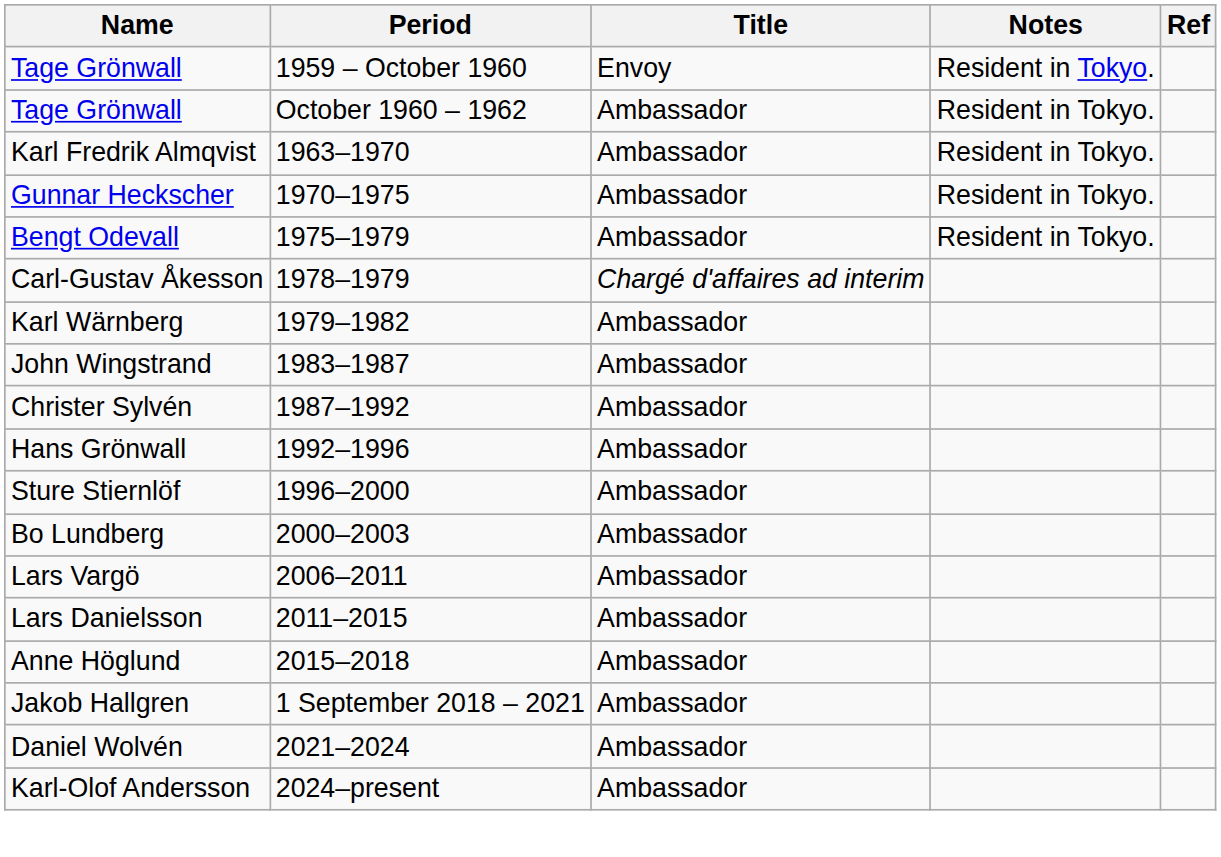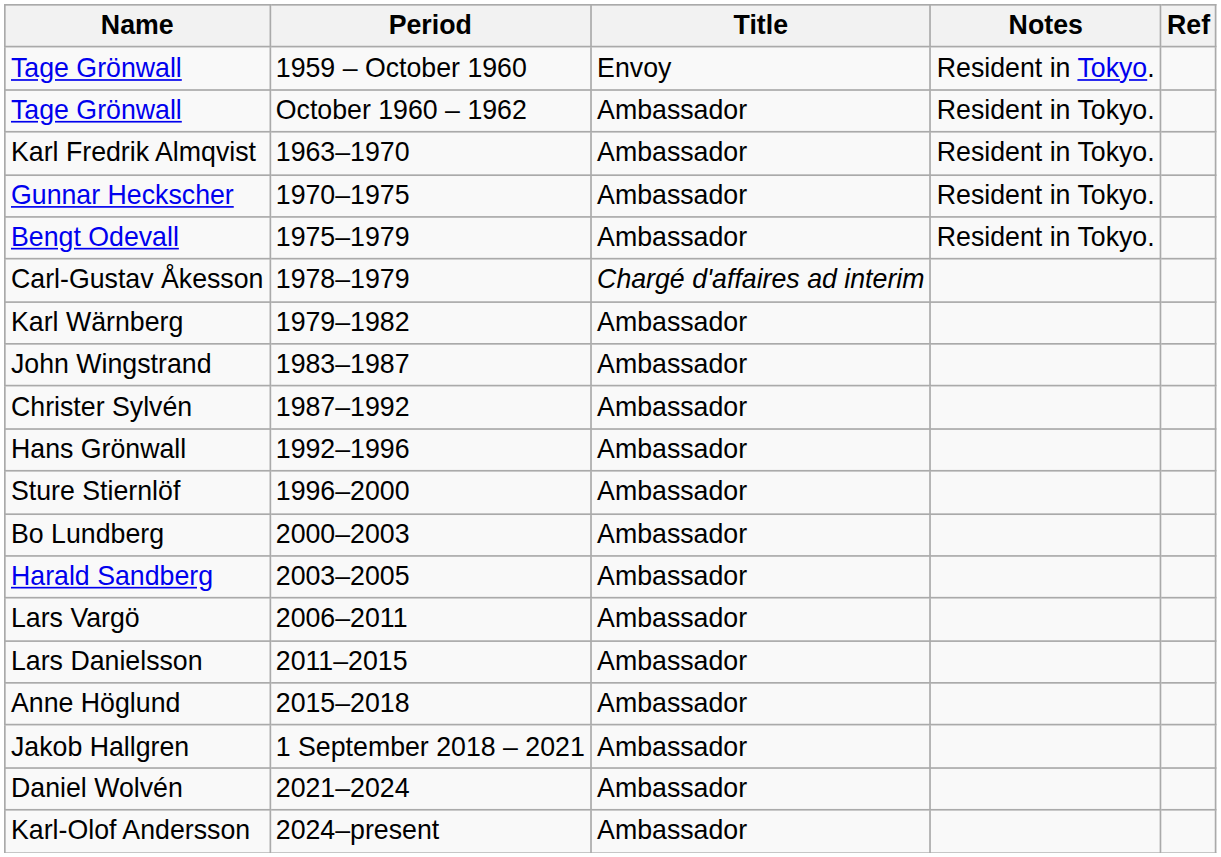+ row: Harald Sandberg | 2003–2005 | Ambassador
